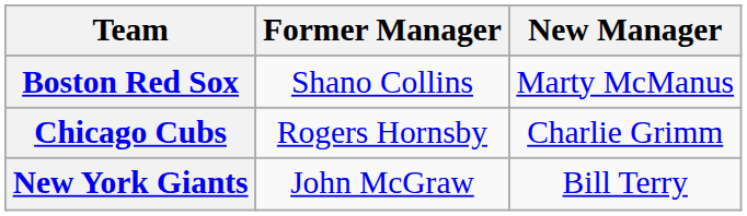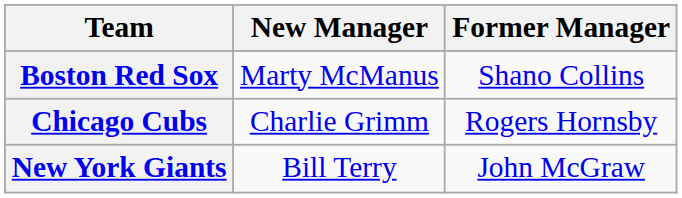columns swapped: Former Manager <-> New Manager
